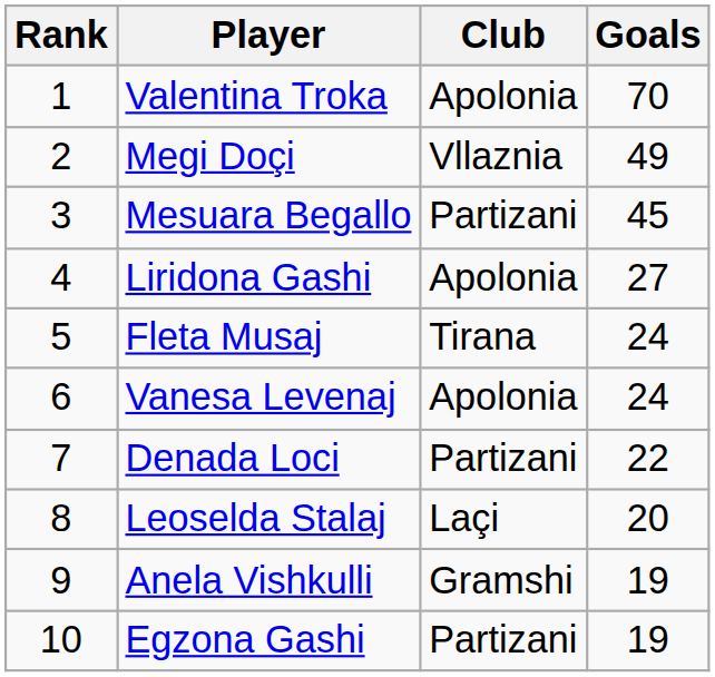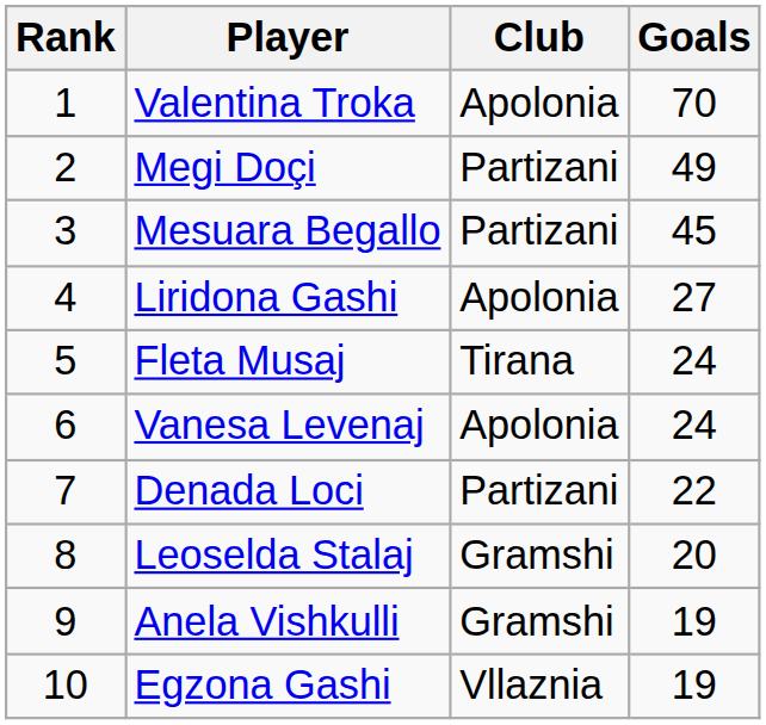Megi Doçi | Club: Vllaznia -> Partizani
Leoselda Stalaj | Club: Laçi -> Gramshi
Egzona Gashi | Club: Partizani -> Vllaznia
